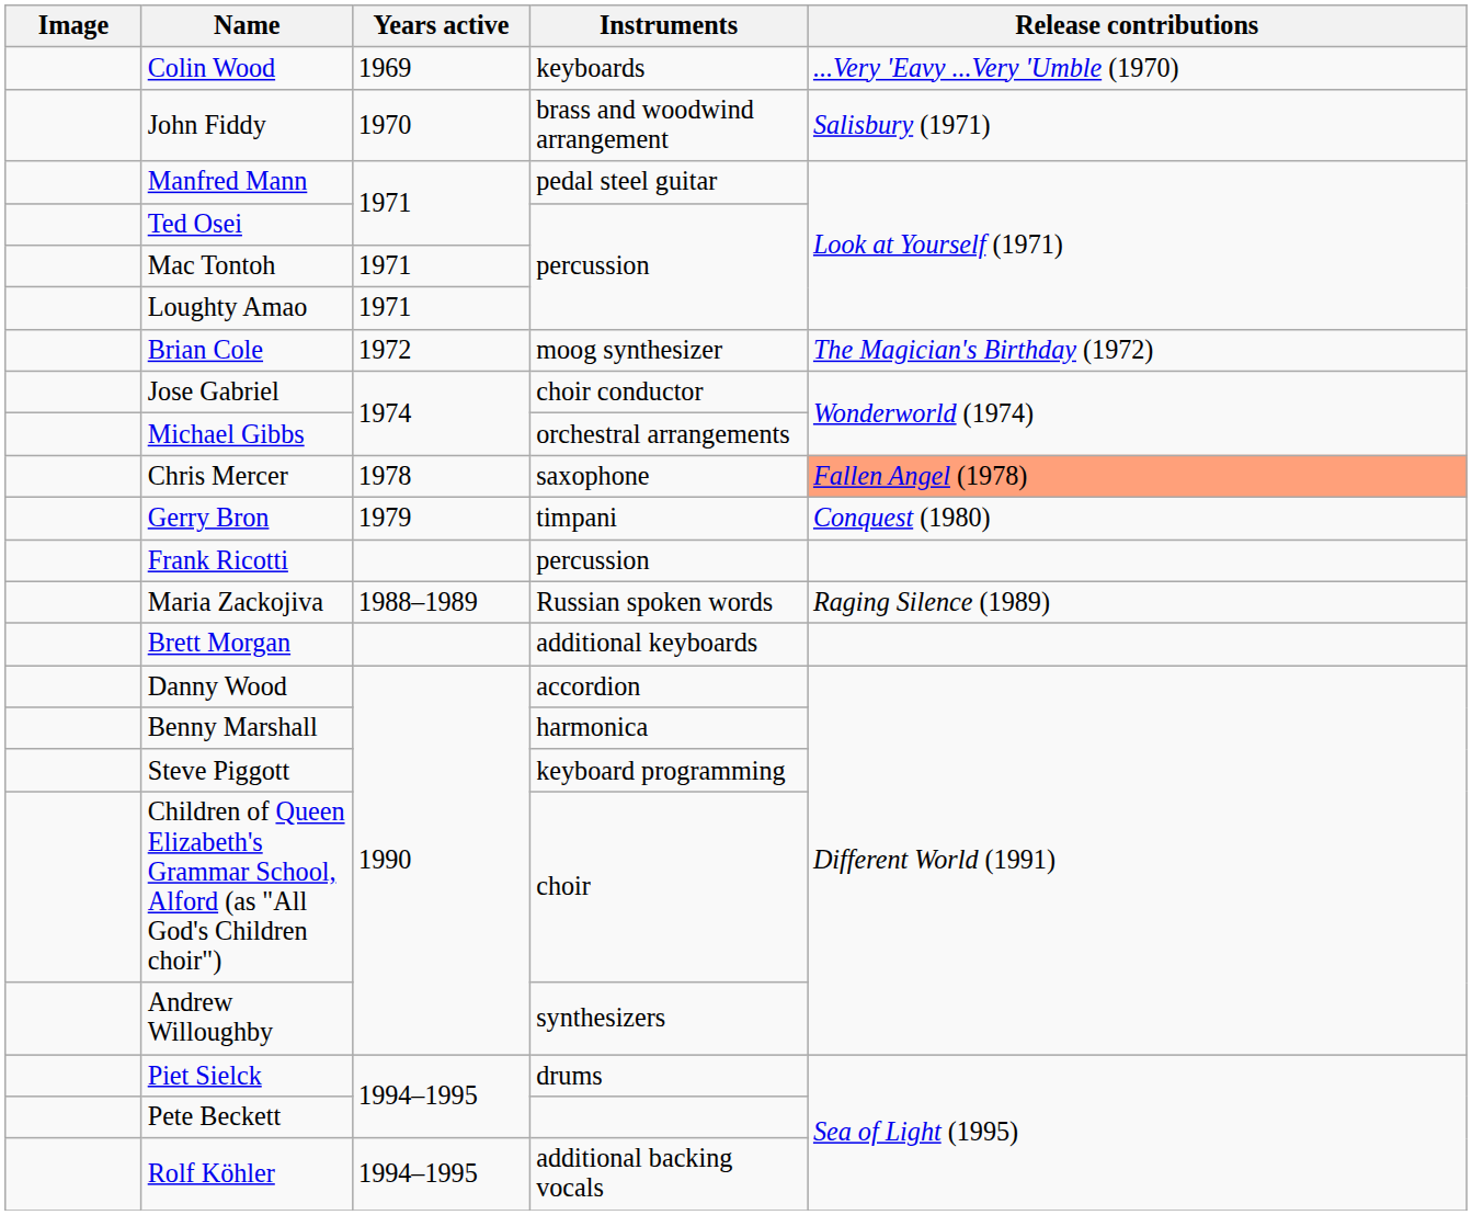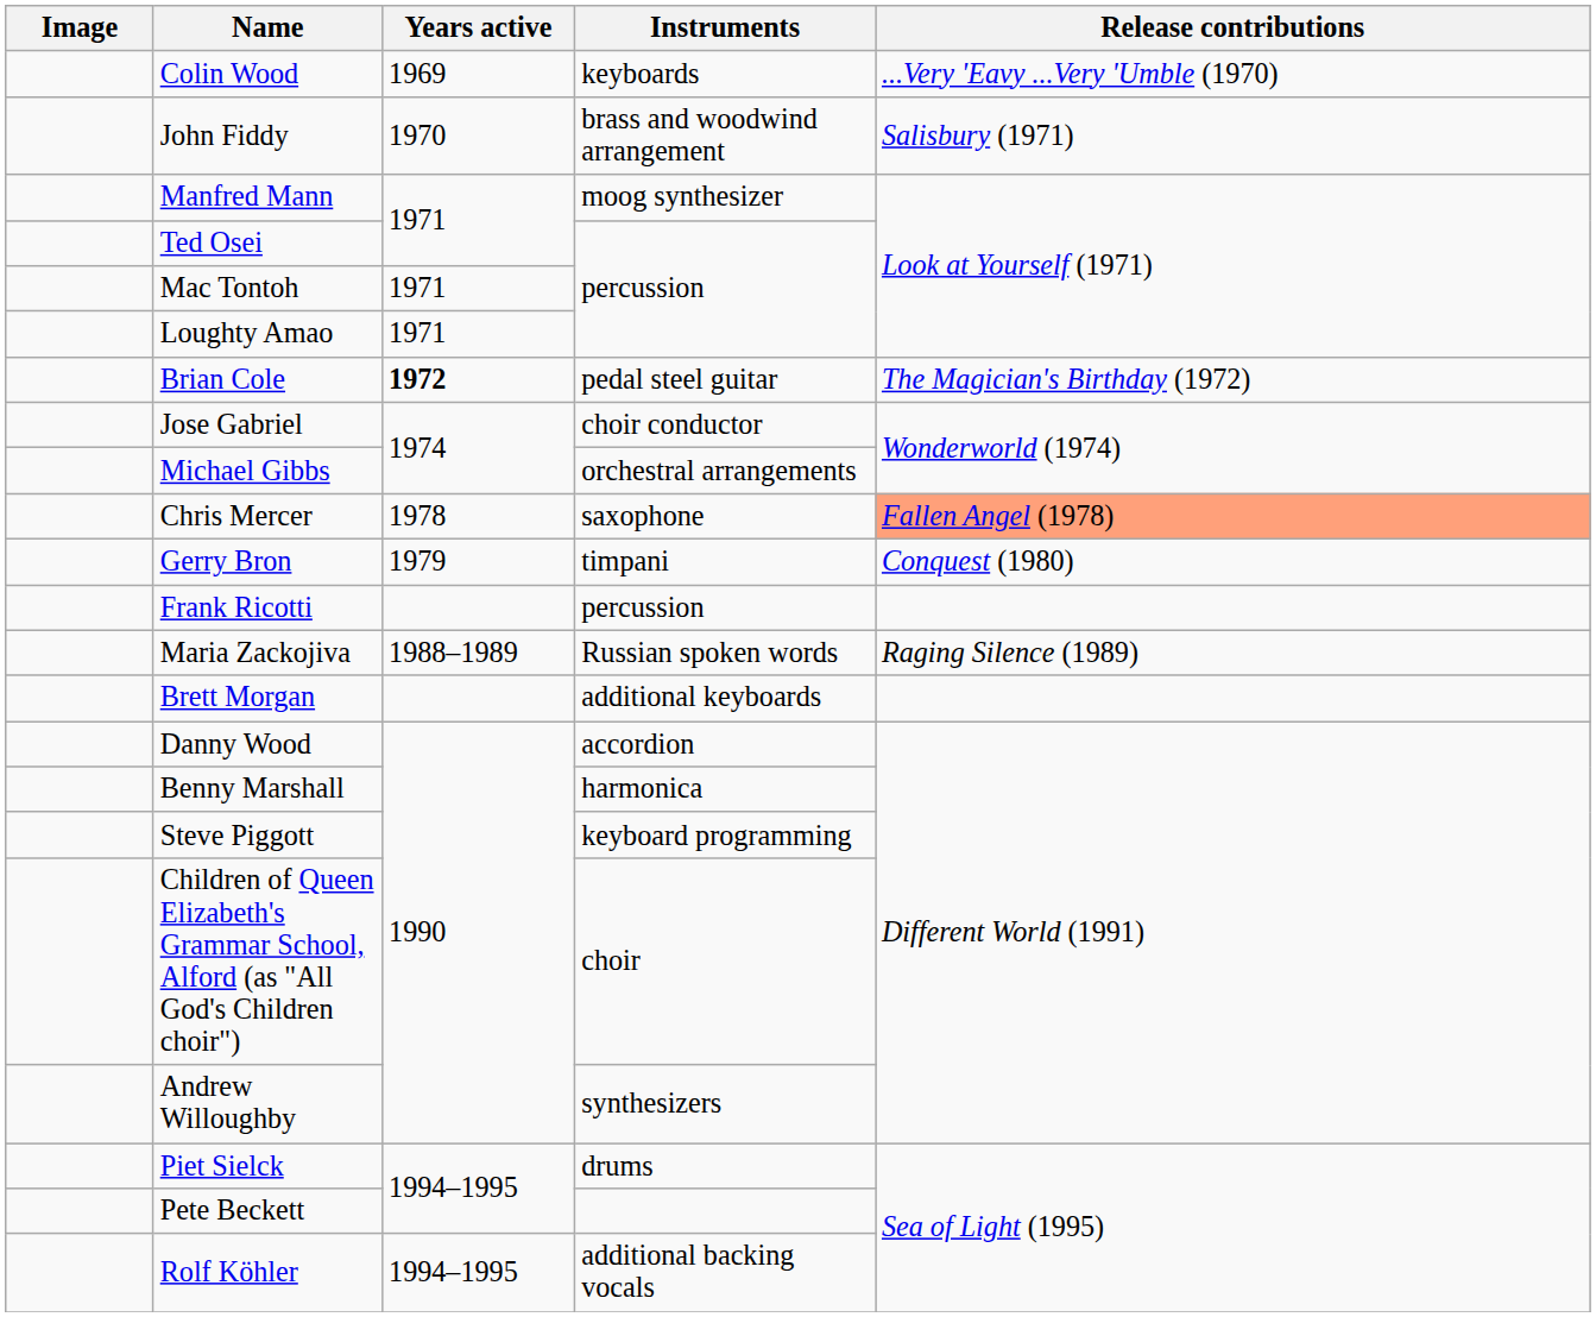Manfred Mann | Instruments: pedal steel guitar -> moog synthesizer
Brian Cole | Years active: normal -> bold
Brian Cole | Instruments: moog synthesizer -> pedal steel guitar
